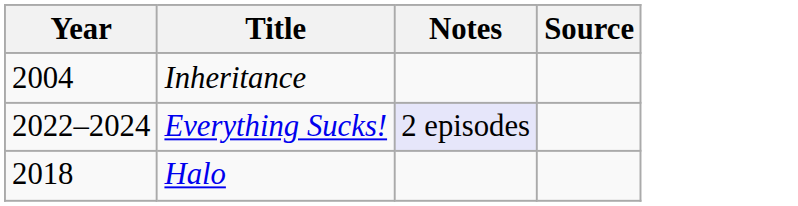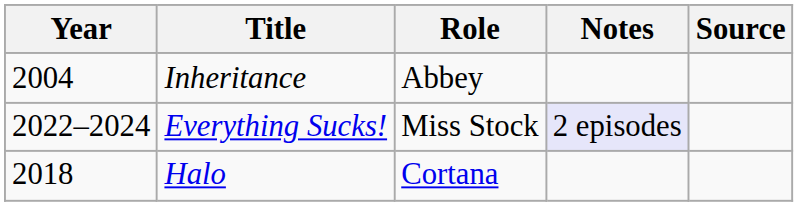+ column: Role | Abbey | Miss Stock | Cortana
